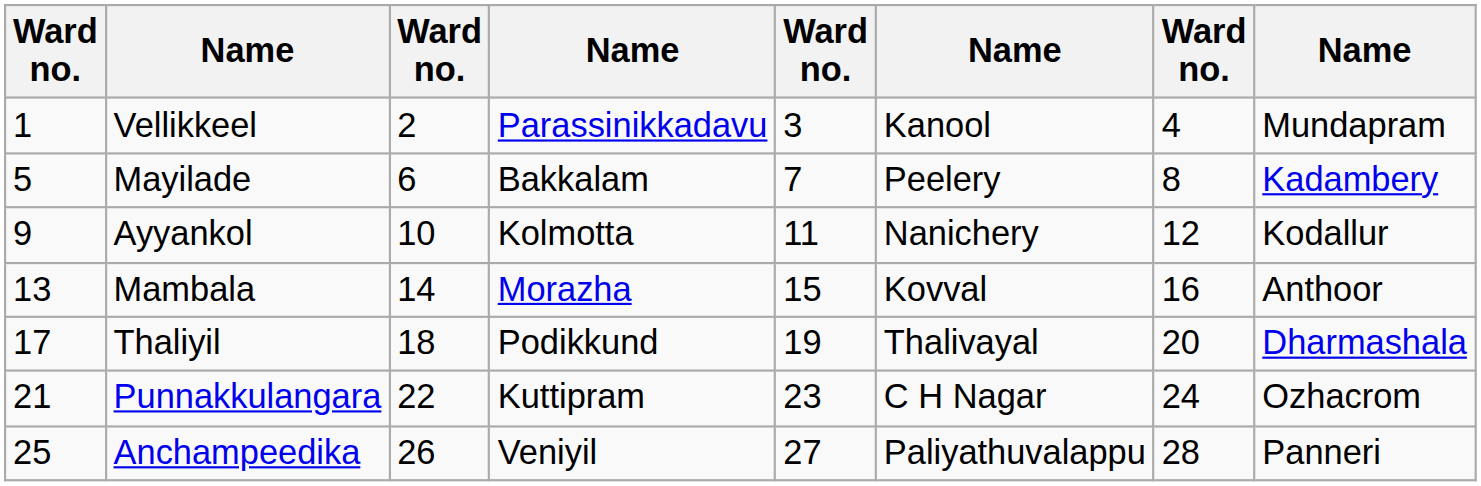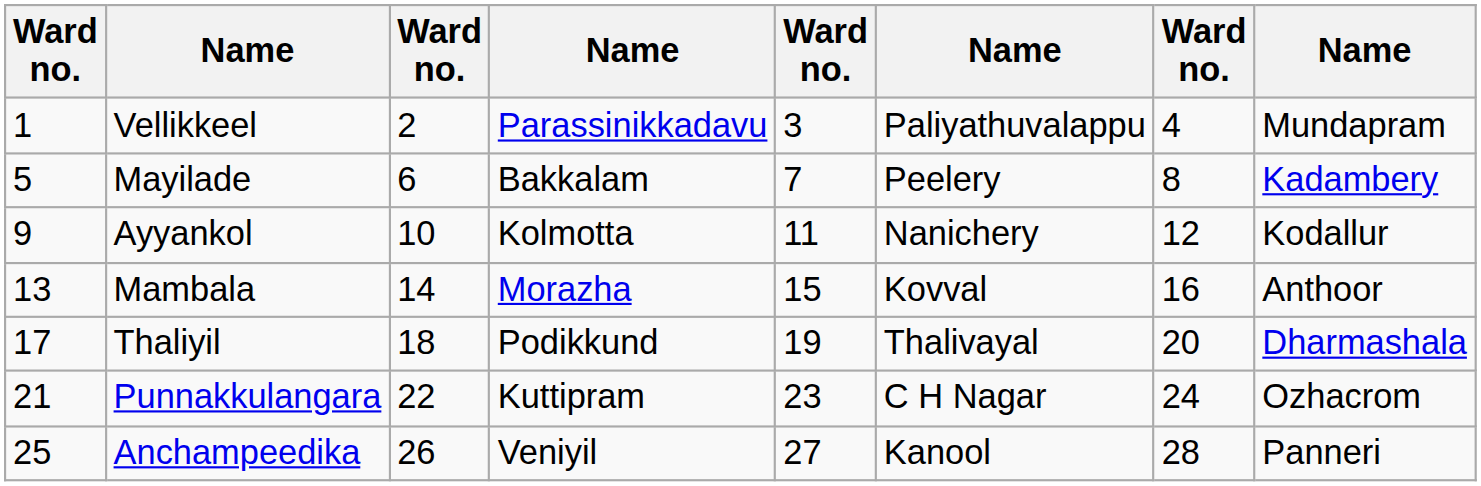Vellikkeel | column 6: Kanool -> Paliyathuvalappu
Anchampeedika | column 6: Paliyathuvalappu -> Kanool
